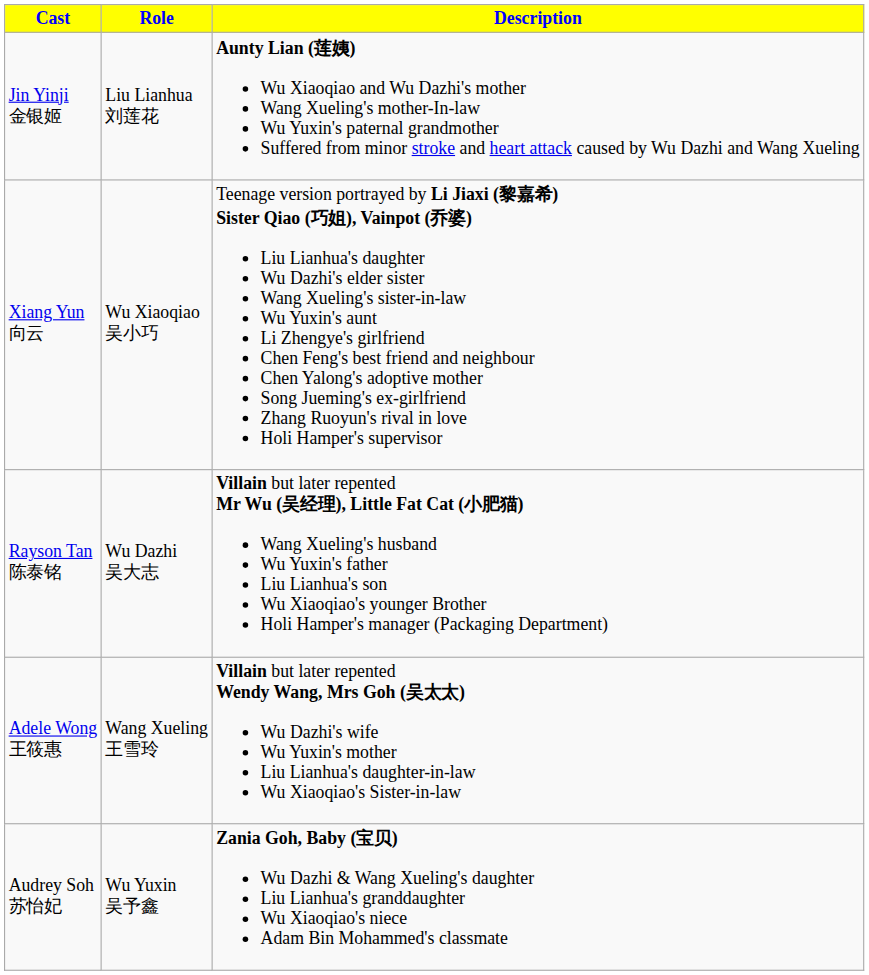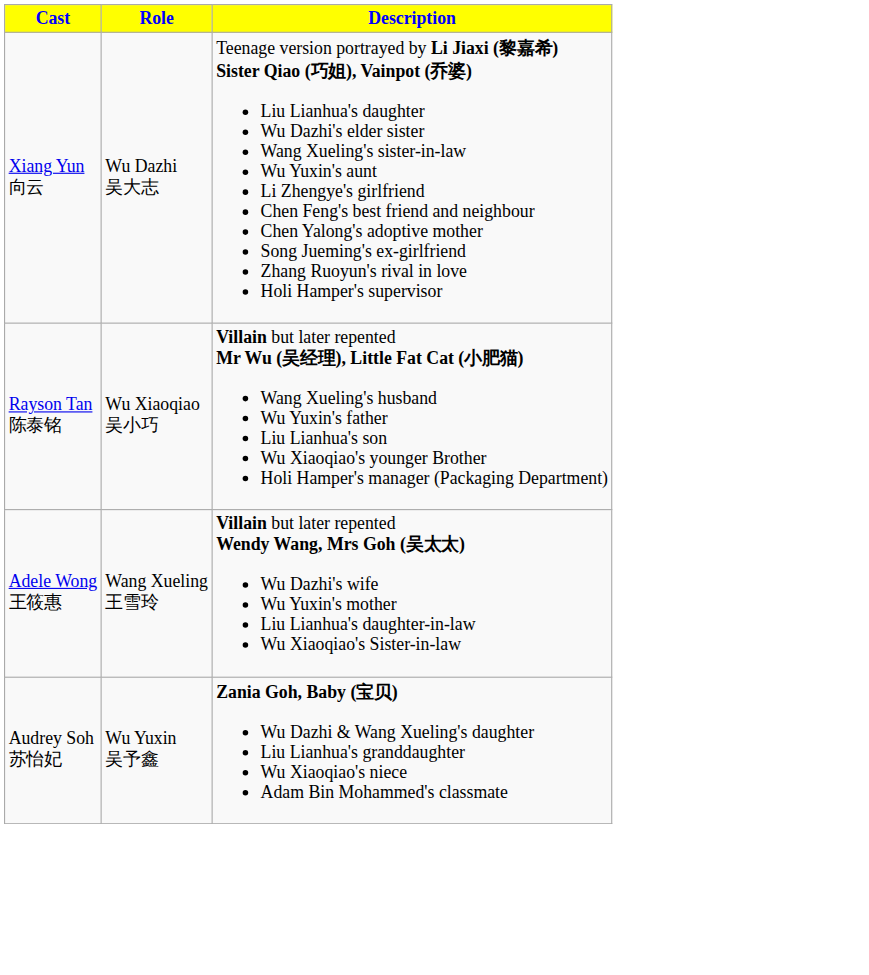- row: Jin Yinji 金银姬 | Liu Lianhua 刘莲花 | Aunty Lian (莲姨) Wu Xiaoqiao and Wu Dazhi's mother Wang Xueling's mother-In-law Wu Yuxin's paternal grandmother Suffered from minor stroke and heart attack caused by Wu Dazhi and Wang Xueling
Xiang Yun 向云 | Role: Wu Xiaoqiao 吴小巧 -> Wu Dazhi 吴大志
Rayson Tan 陈泰铭 | Role: Wu Dazhi 吴大志 -> Wu Xiaoqiao 吴小巧
